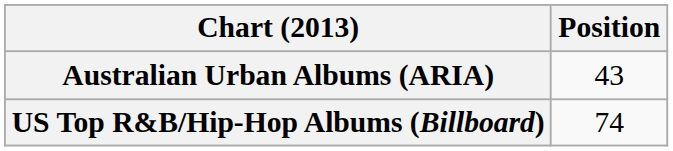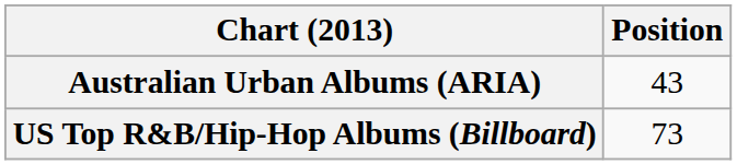US Top R&B/Hip-Hop Albums (Billboard) | Position: 74 -> 73
